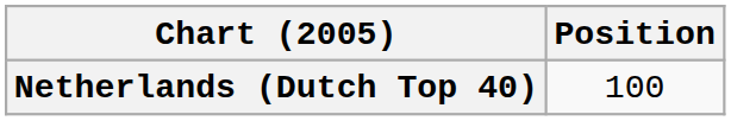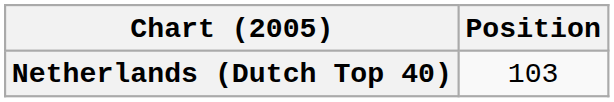Netherlands (Dutch Top 40) | Position: 100 -> 103
